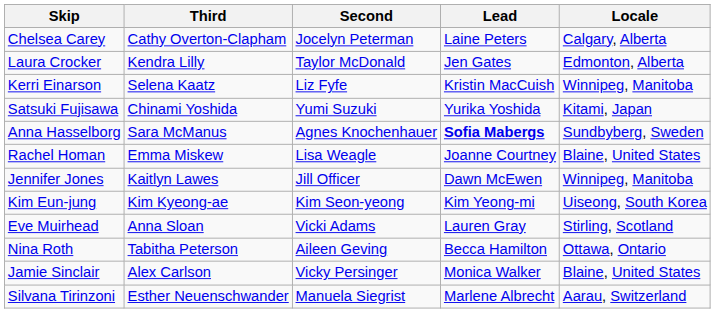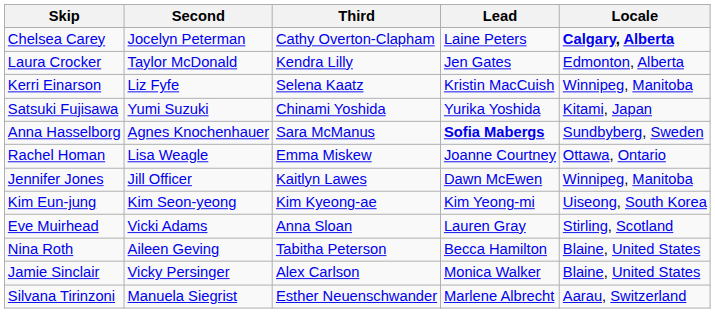columns swapped: Third <-> Second
Chelsea Carey | Locale: normal -> bold
Rachel Homan | Locale: Blaine, United States -> Ottawa, Ontario
Nina Roth | Locale: Ottawa, Ontario -> Blaine, United States
